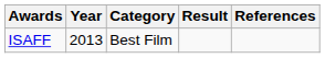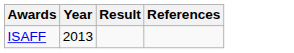- column: Category | Best Film
